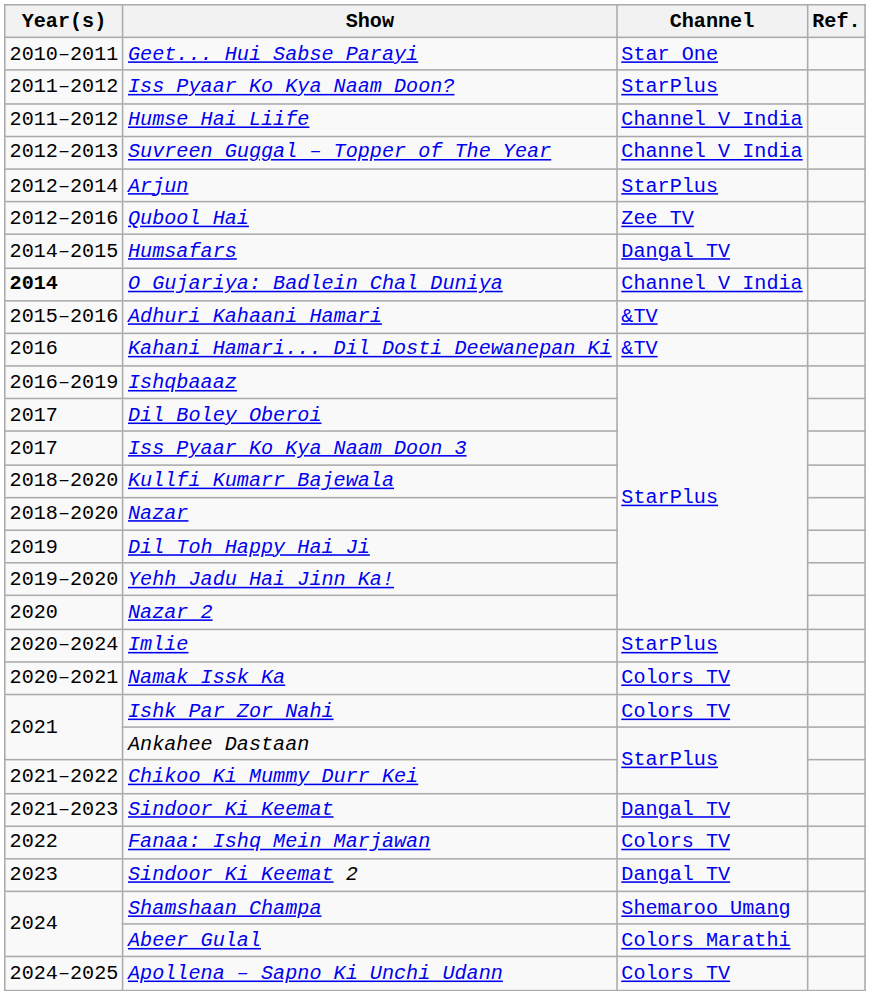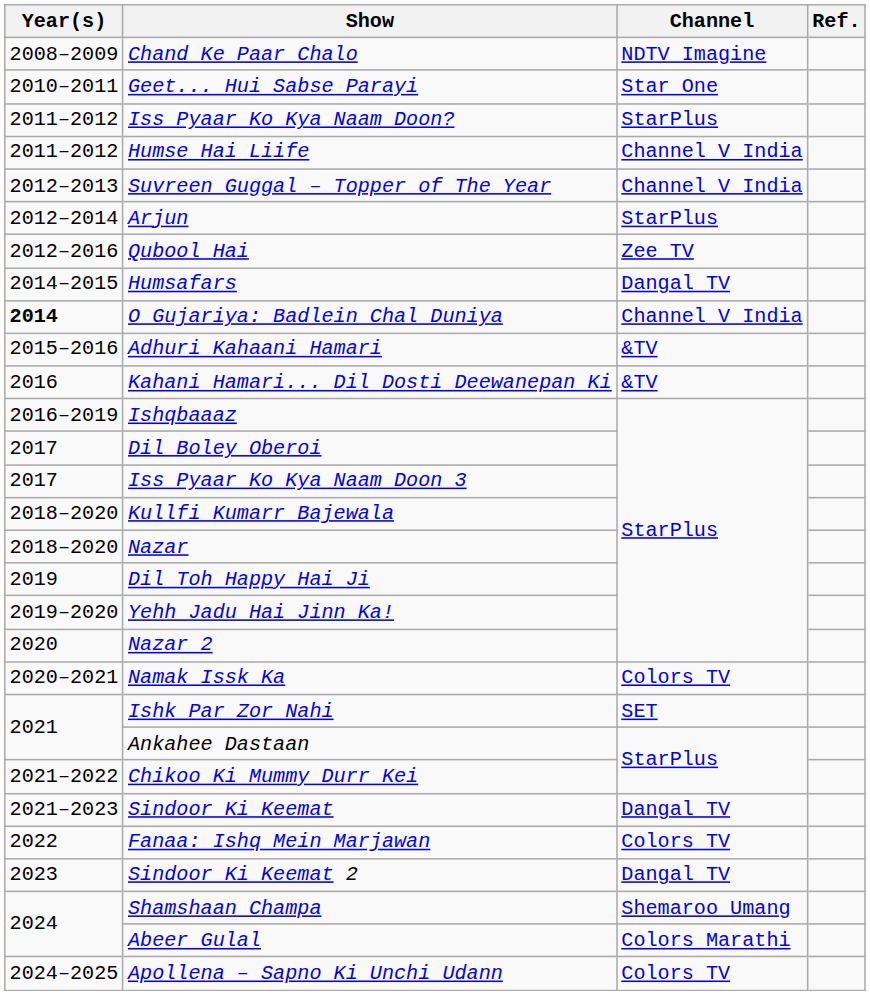+ row: 2008–2009 | Chand Ke Paar Chalo | NDTV Imagine
- row: 2020–2024 | Imlie | StarPlus
Ishk Par Zor Nahi | Channel: Colors TV -> SET
